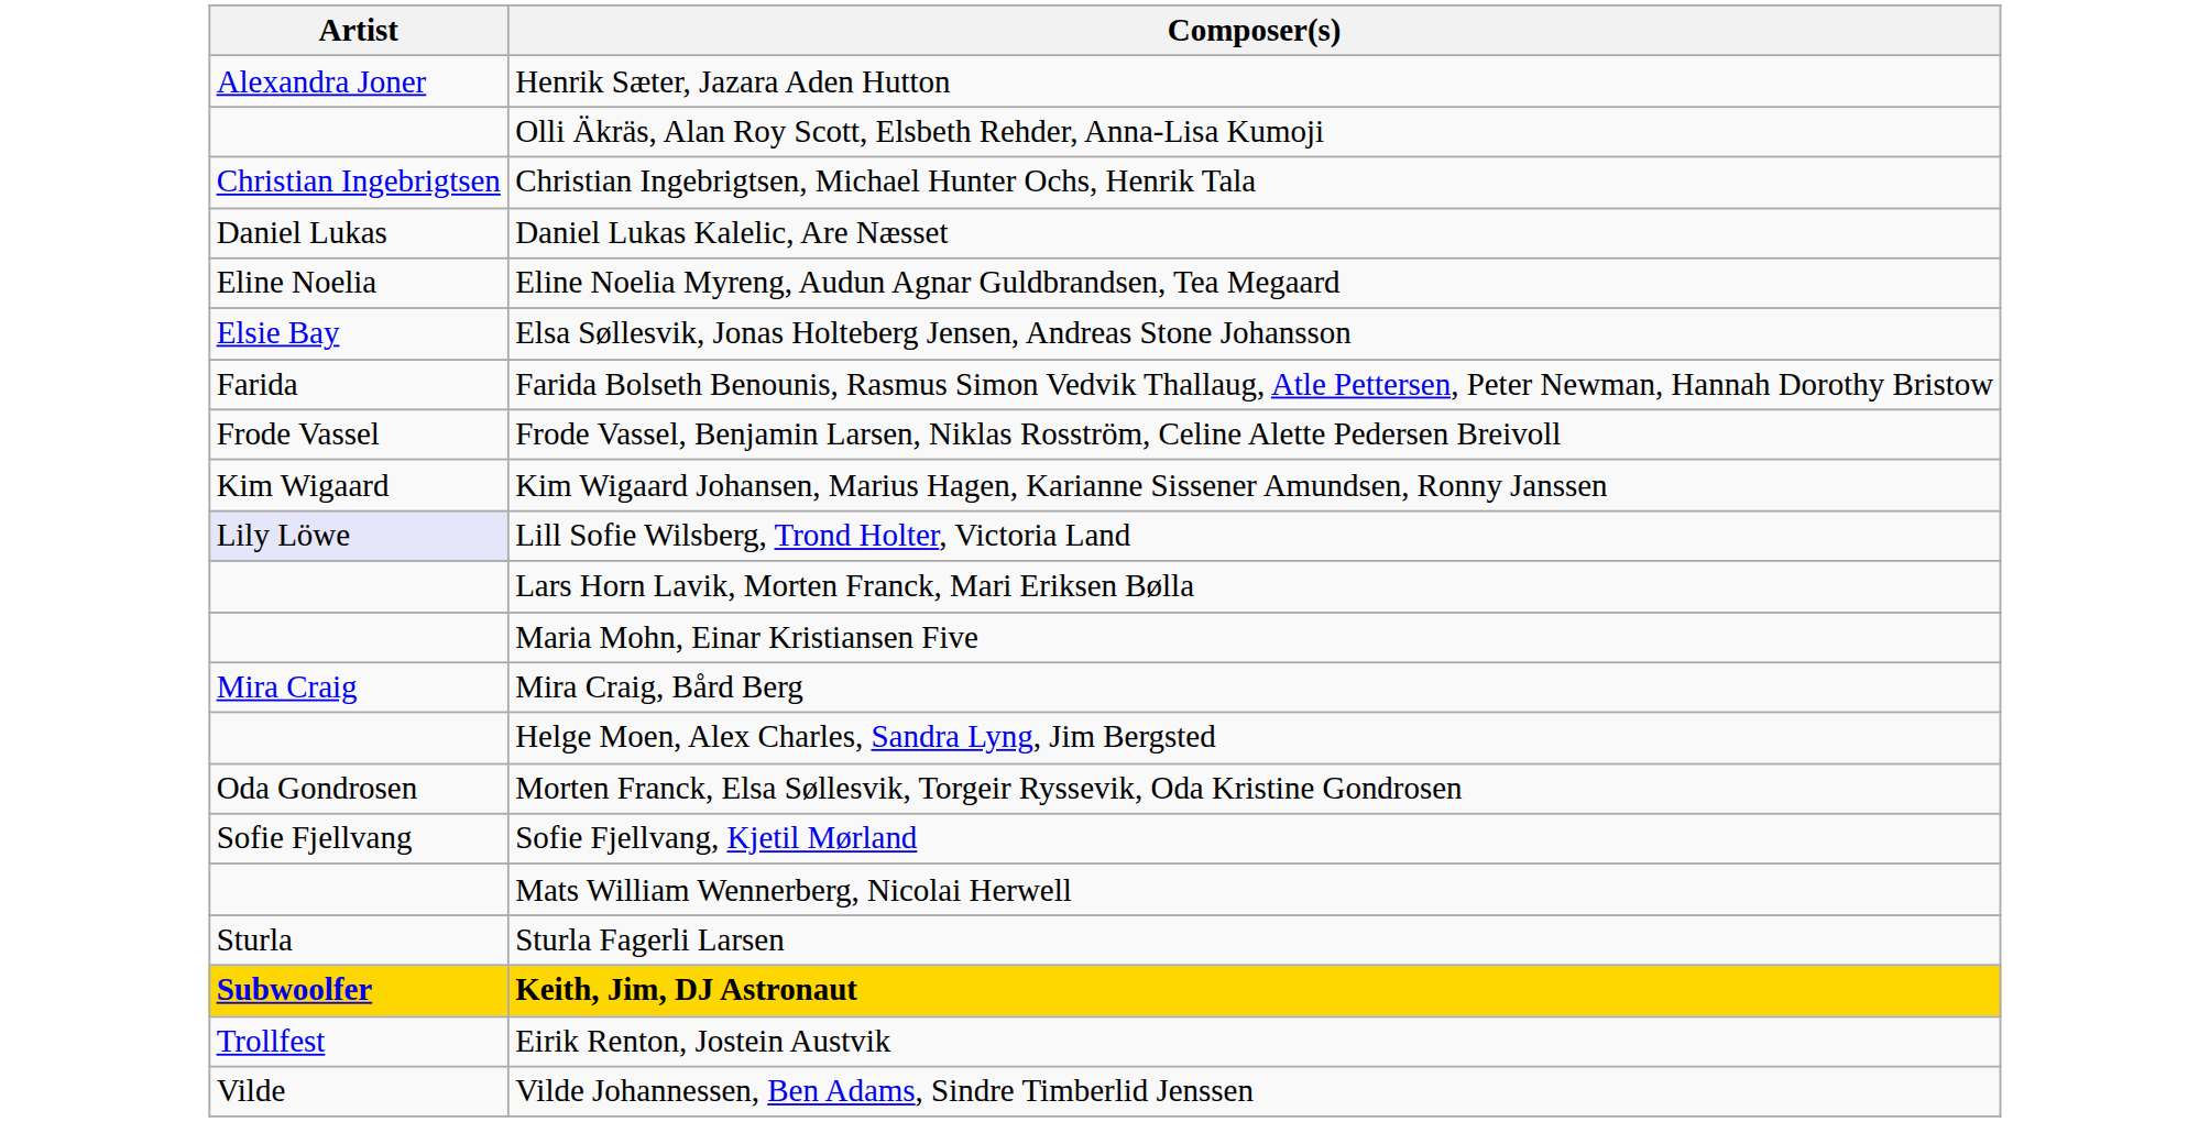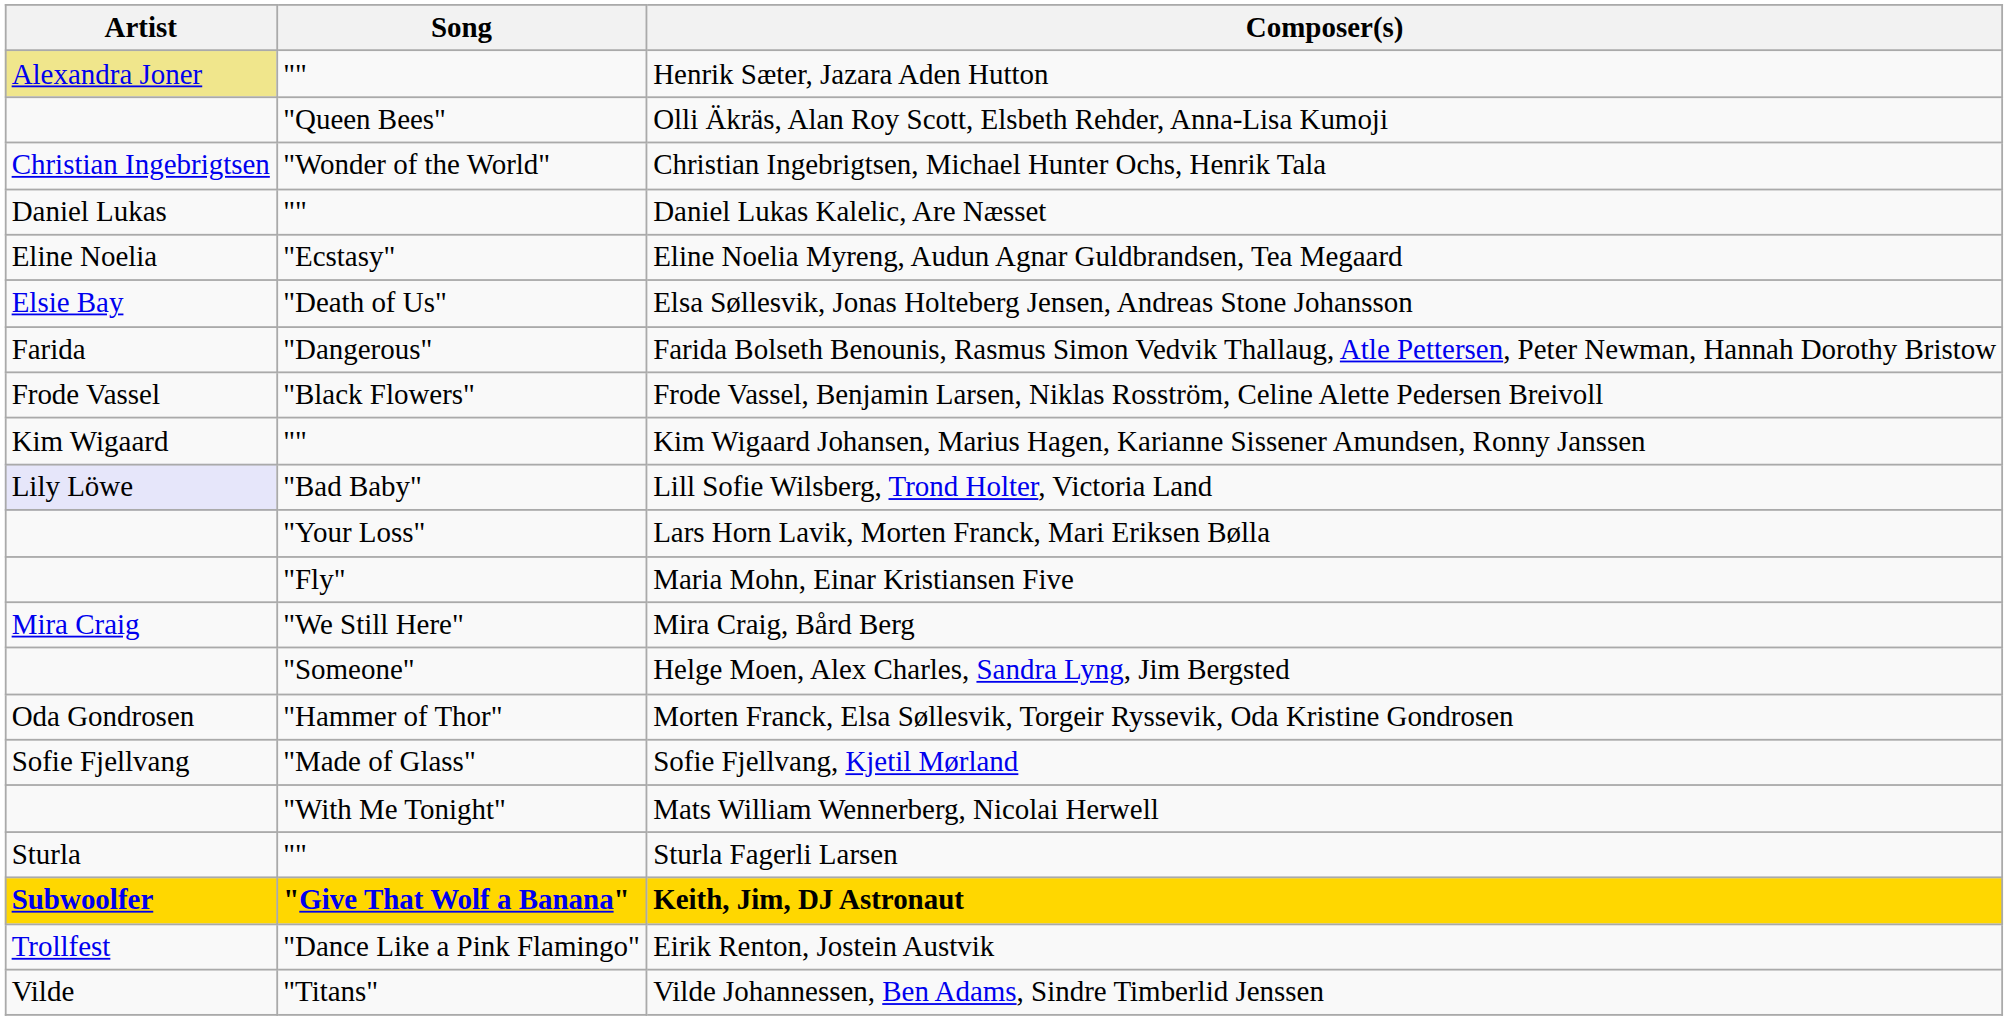+ column: Song | "" | "Queen Bees" | "Wonder of the World" | "" | "Ecstasy" | "Death of Us" | "Dangerous" | "Black Flowers" | "" | "Bad Baby" | "Your Loss" | "Fly" | "We Still Here" | "Someone" | "Hammer of Thor" | "Made of Glass" | "With Me Tonight" | "" | "Give That Wolf a Banana" | "Dance Like a Pink Flamingo" | "Titans"
Henrik Sæter, Jazara Aden Hutton | Artist: no background -> khaki background
